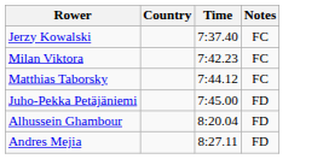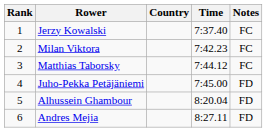+ column: Rank | 1 | 2 | 3 | 4 | 5 | 6
